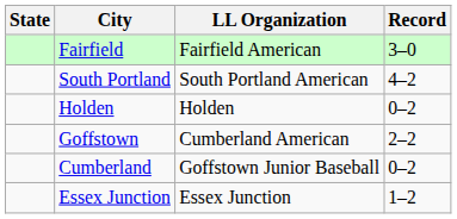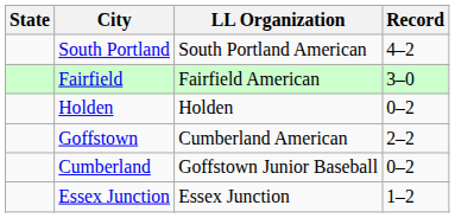rows swapped: Fairfield <-> South Portland
